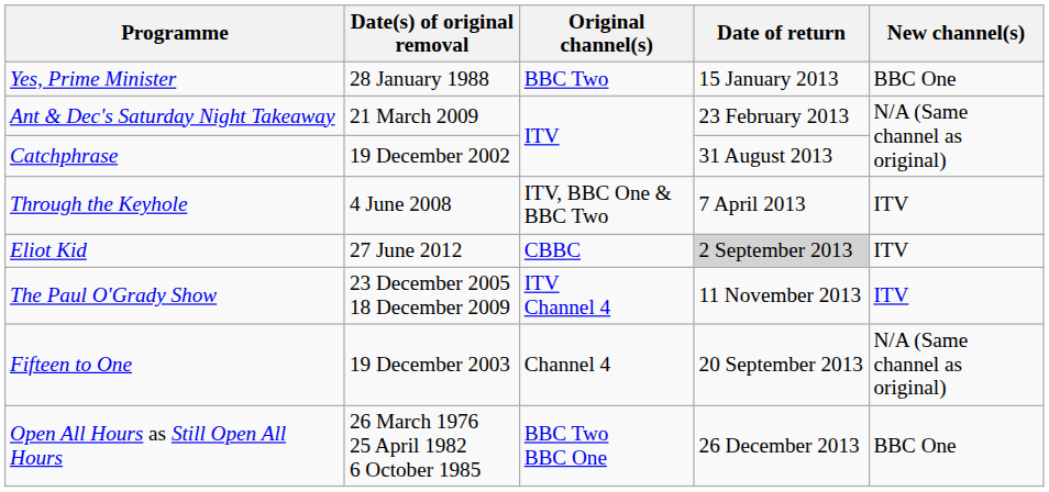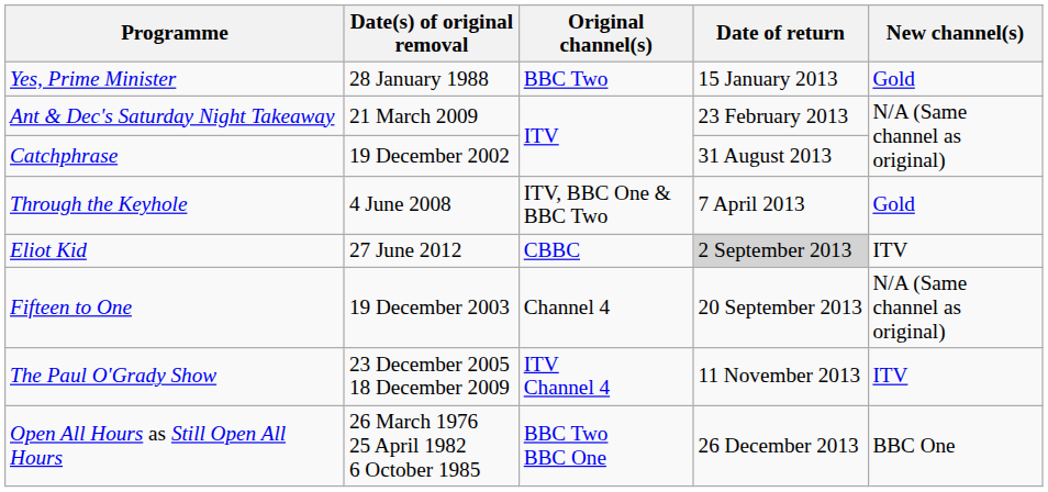Yes, Prime Minister | New channel(s): BBC One -> Gold
Through the Keyhole | New channel(s): ITV -> Gold
rows swapped: Fifteen to One <-> The Paul O'Grady Show
